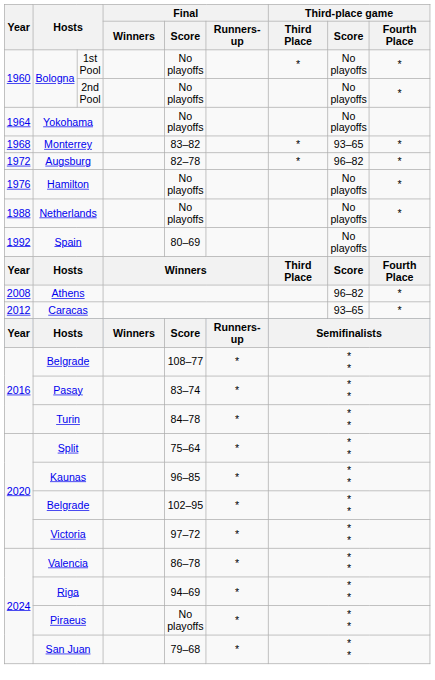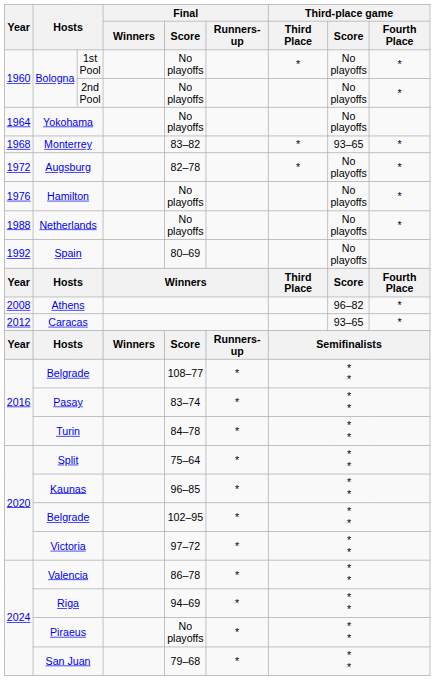Augsburg | Third-place game / Score: 96–82 -> No playoffs
